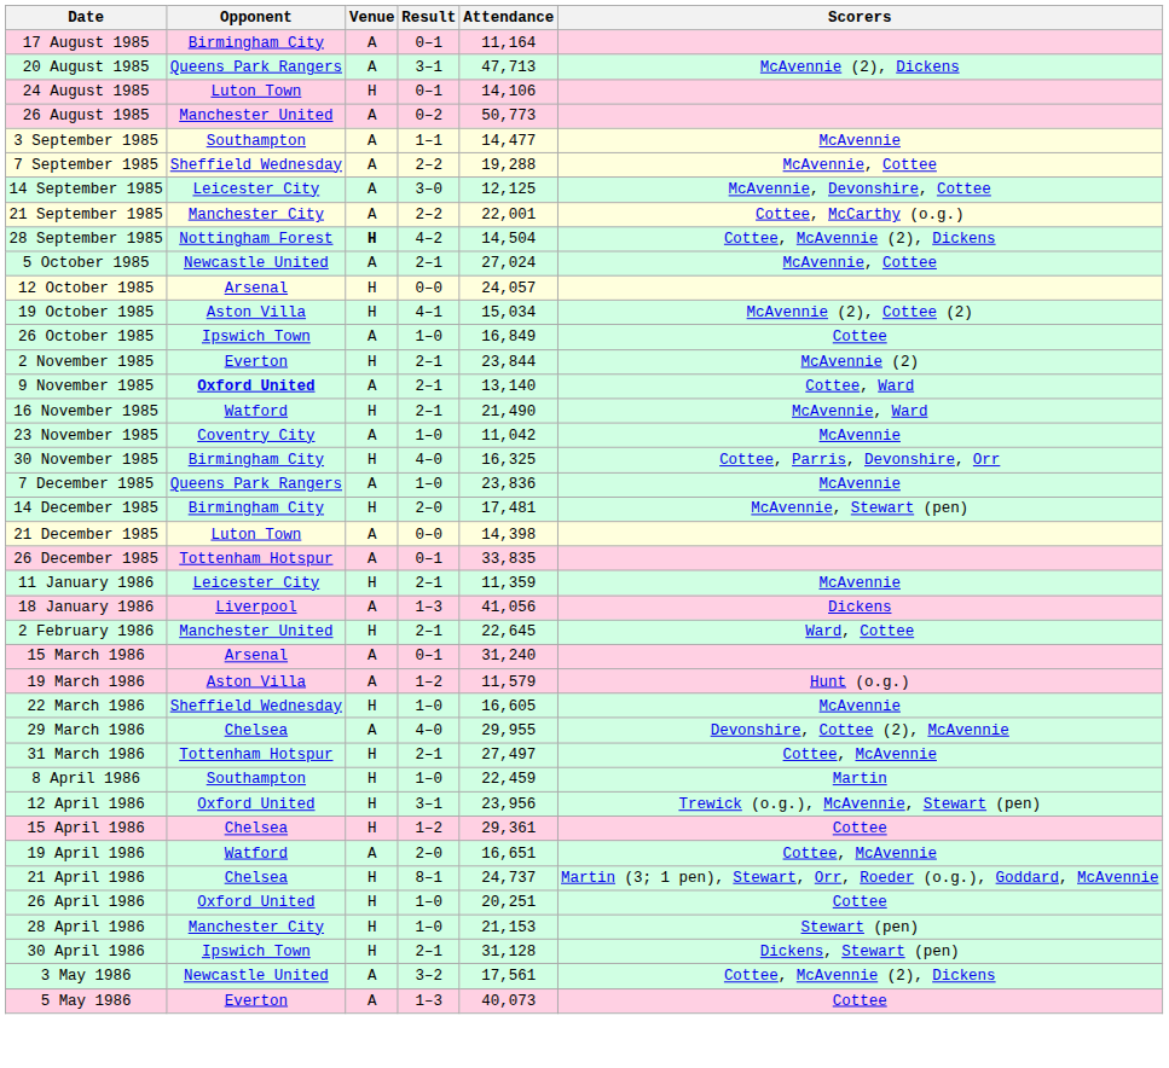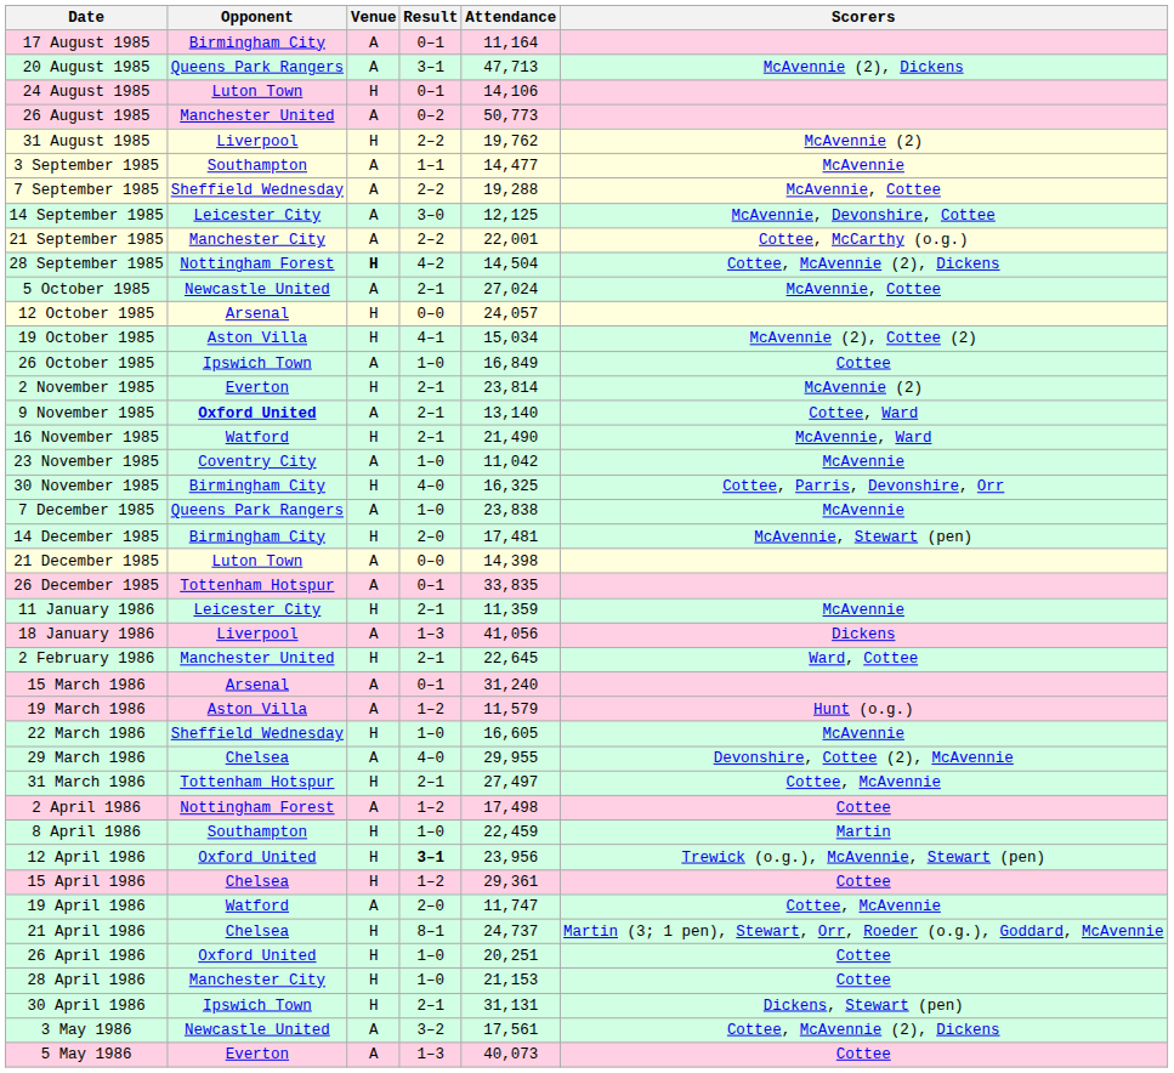+ row: 31 August 1985 | Liverpool | H | 2–2 | 19,762 | McAvennie (2)
2 November 1985 | Attendance: 23,844 -> 23,814
7 December 1985 | Attendance: 23,836 -> 23,838
+ row: 2 April 1986 | Nottingham Forest | A | 1–2 | 17,498 | Cottee
12 April 1986 | Result: normal -> bold
19 April 1986 | Attendance: 16,651 -> 11,747
28 April 1986 | Scorers: Stewart (pen) -> Cottee
30 April 1986 | Attendance: 31,128 -> 31,131
